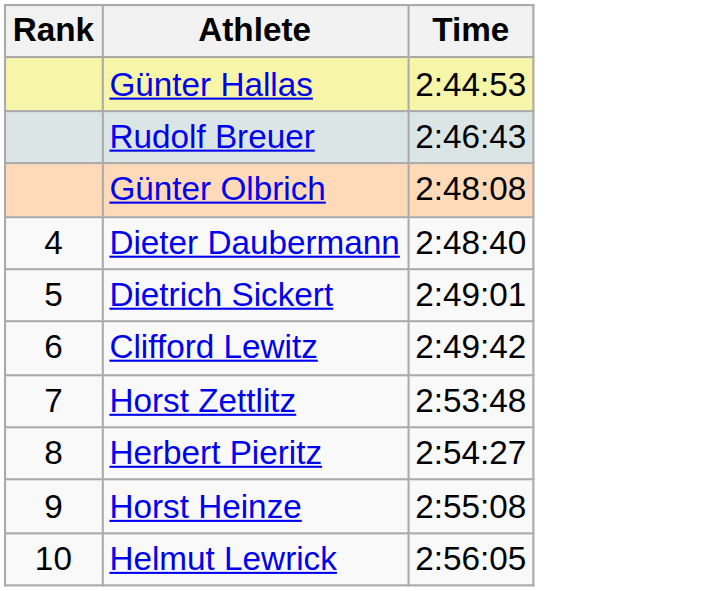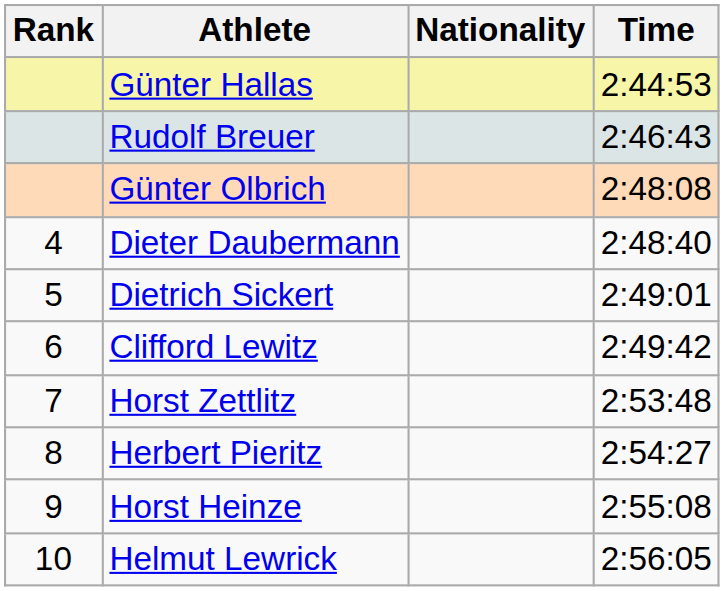+ column: Nationality
